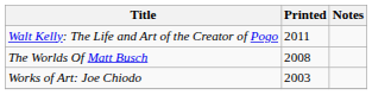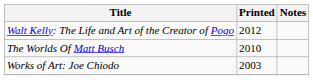Walt Kelly: The Life and Art of the Creator of Pogo | Printed: 2011 -> 2012
The Worlds Of Matt Busch | Printed: 2008 -> 2010
